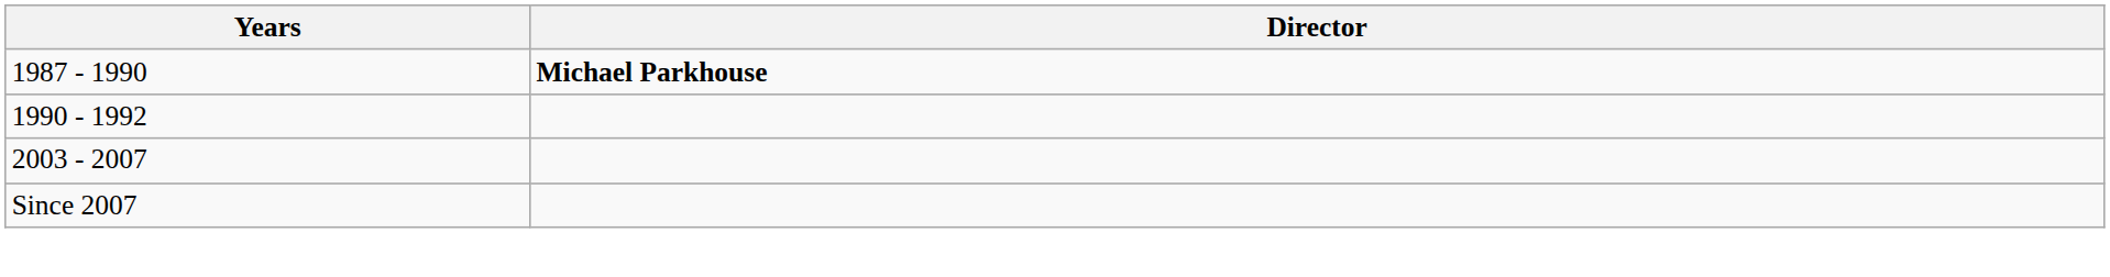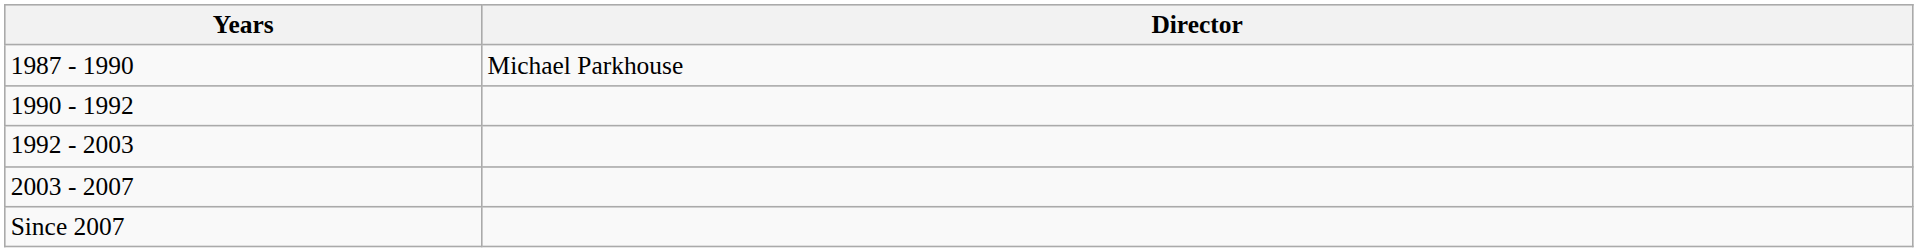1987 - 1990 | Director: bold -> normal
+ row: 1992 - 2003
